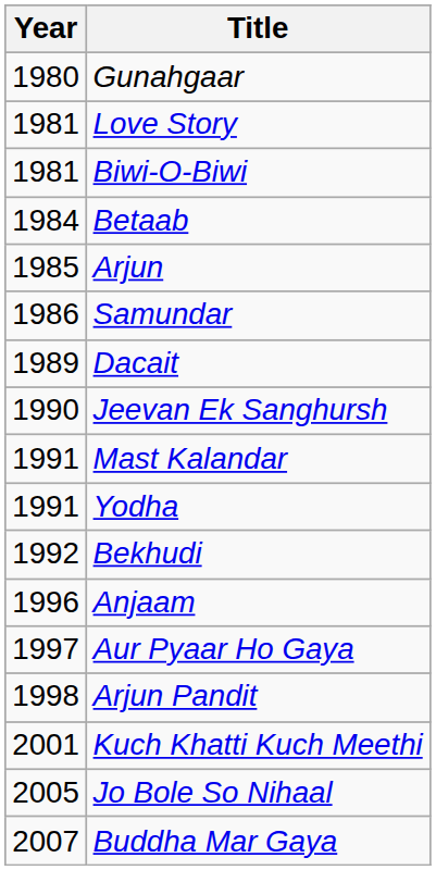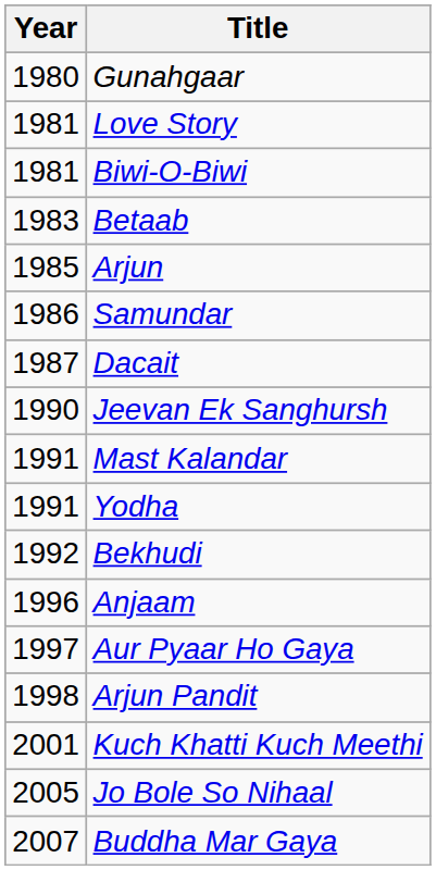Betaab | Year: 1984 -> 1983
Dacait | Year: 1989 -> 1987
